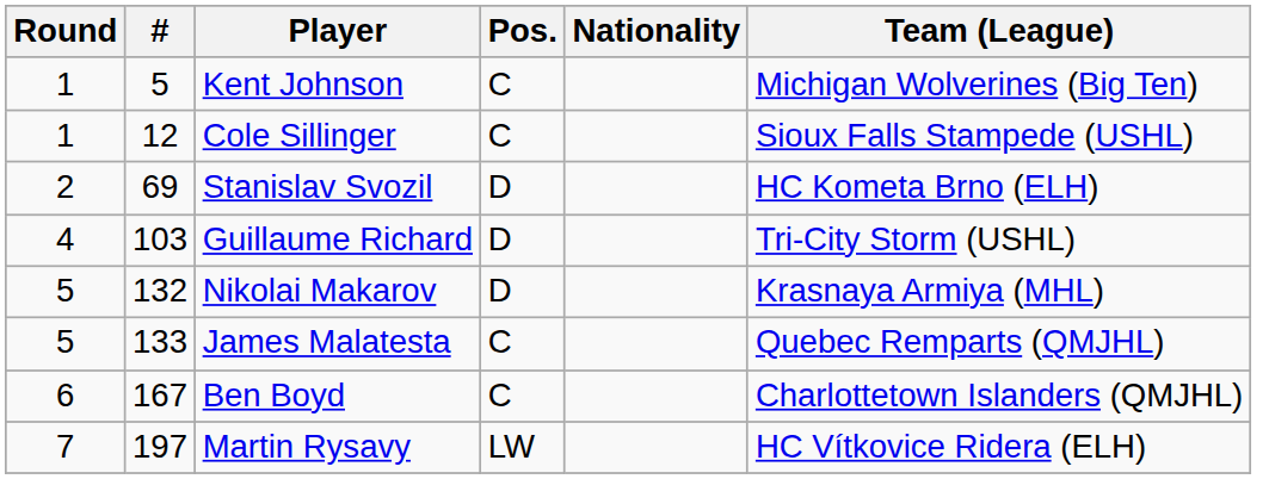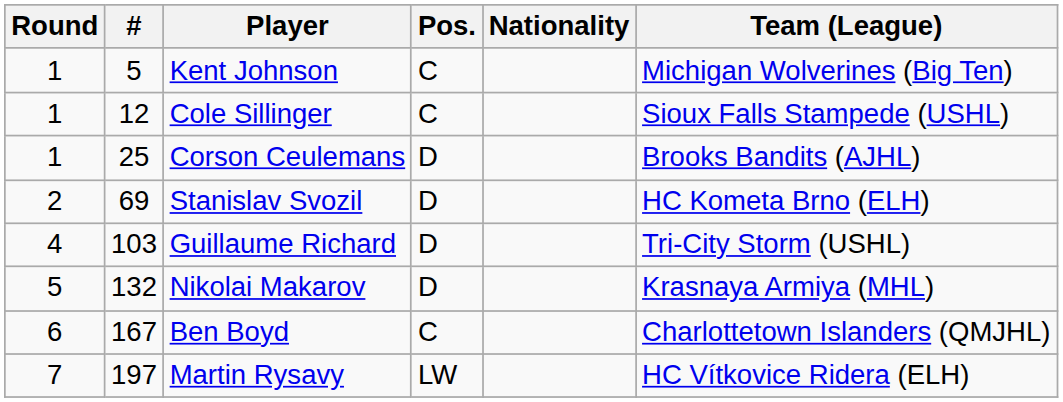+ row: 1 | 25 | Corson Ceulemans | D | Brooks Bandits (AJHL)
- row: 5 | 133 | James Malatesta | C | Quebec Remparts (QMJHL)
